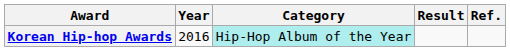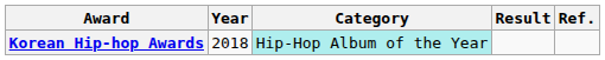Korean Hip-hop Awards | Year: 2016 -> 2018
